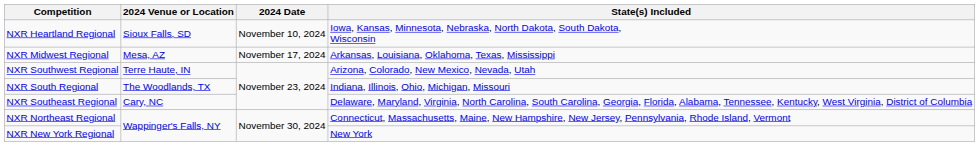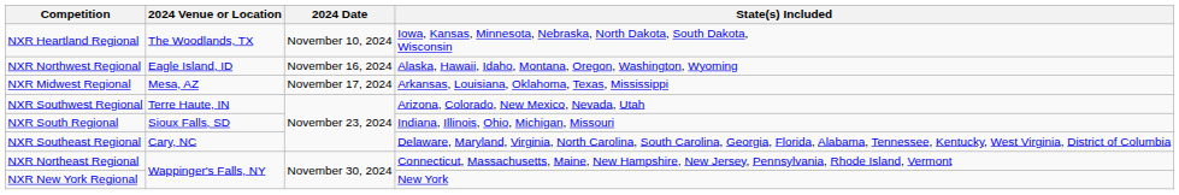NXR Heartland Regional | 2024 Venue or Location: Sioux Falls, SD -> The Woodlands, TX
+ row: NXR Northwest Regional | Eagle Island, ID | November 16, 2024 | Alaska, Hawaii, Idaho, Montana, Oregon, Washington, Wyoming
NXR South Regional | 2024 Venue or Location: The Woodlands, TX -> Sioux Falls, SD
